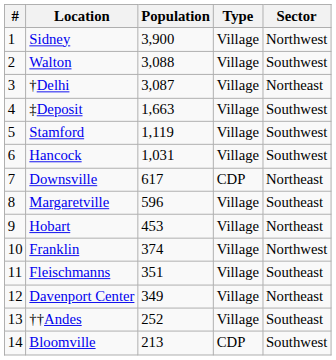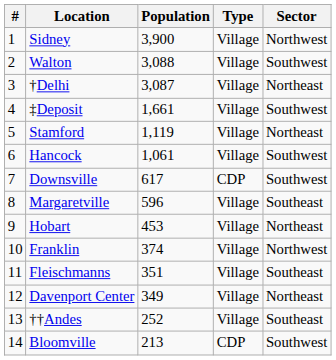‡Deposit | Population: 1,663 -> 1,661
Stamford | Sector: Southwest -> Northeast
Hancock | Population: 1,031 -> 1,061
Downsville | Sector: Northeast -> Southwest
